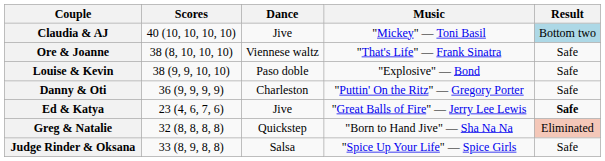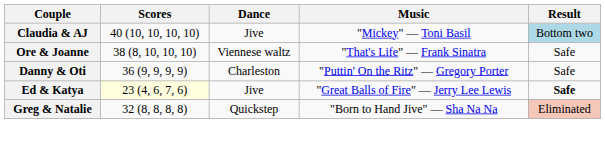- row: Louise & Kevin | 38 (9, 9, 10, 10) | Paso doble | "Explosive" — Bond | Safe
Ed & Katya | Scores: no background -> lightyellow background
- row: Judge Rinder & Oksana | 33 (8, 9, 8, 8) | Salsa | "Spice Up Your Life" — Spice Girls | Safe
